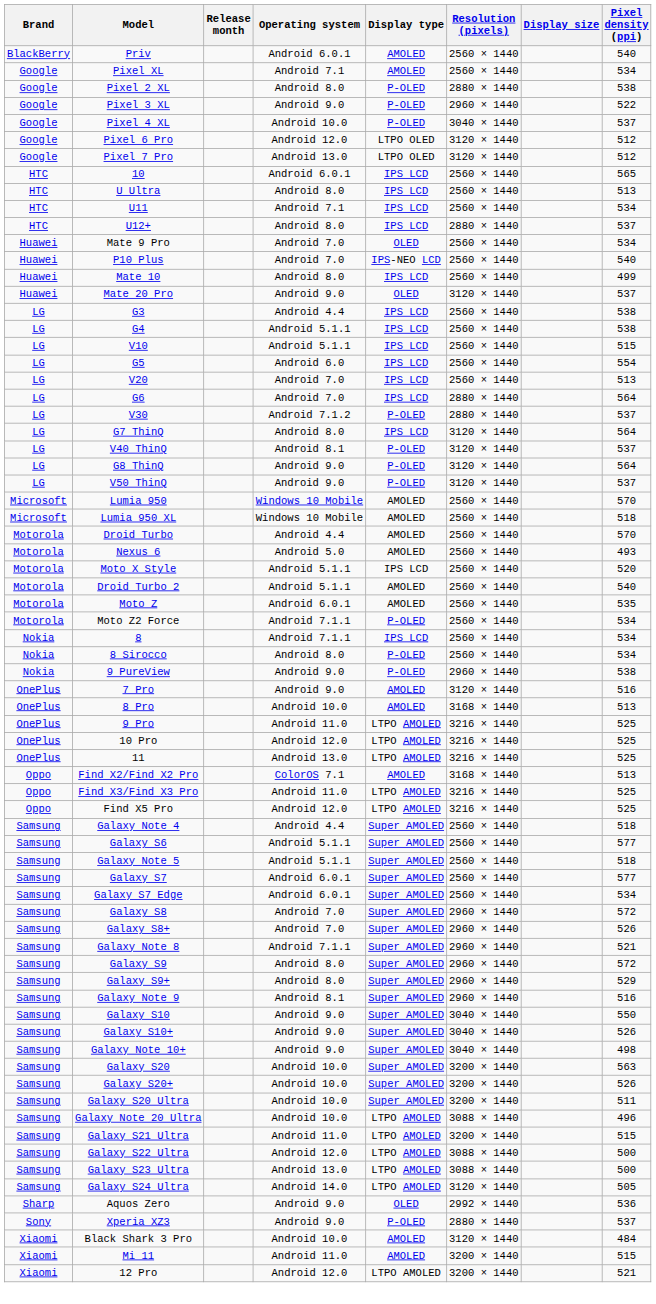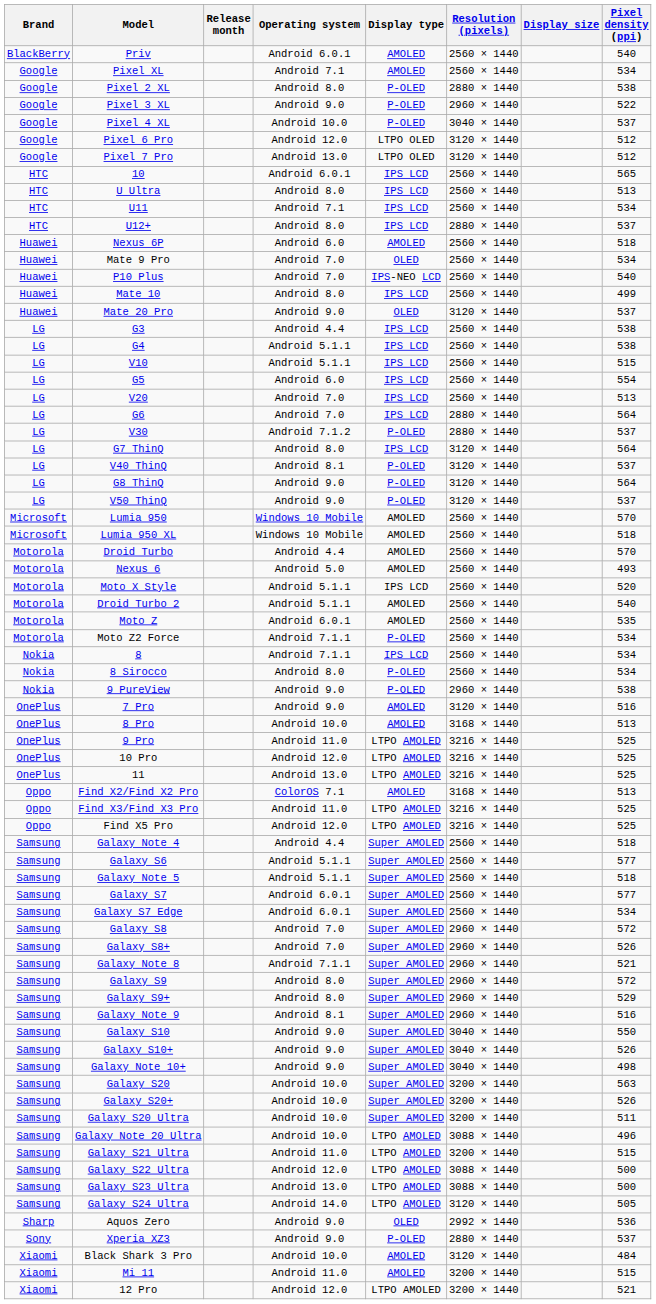+ row: Huawei | Nexus 6P | Android 6.0 | AMOLED | 2560 × 1440 | 518
